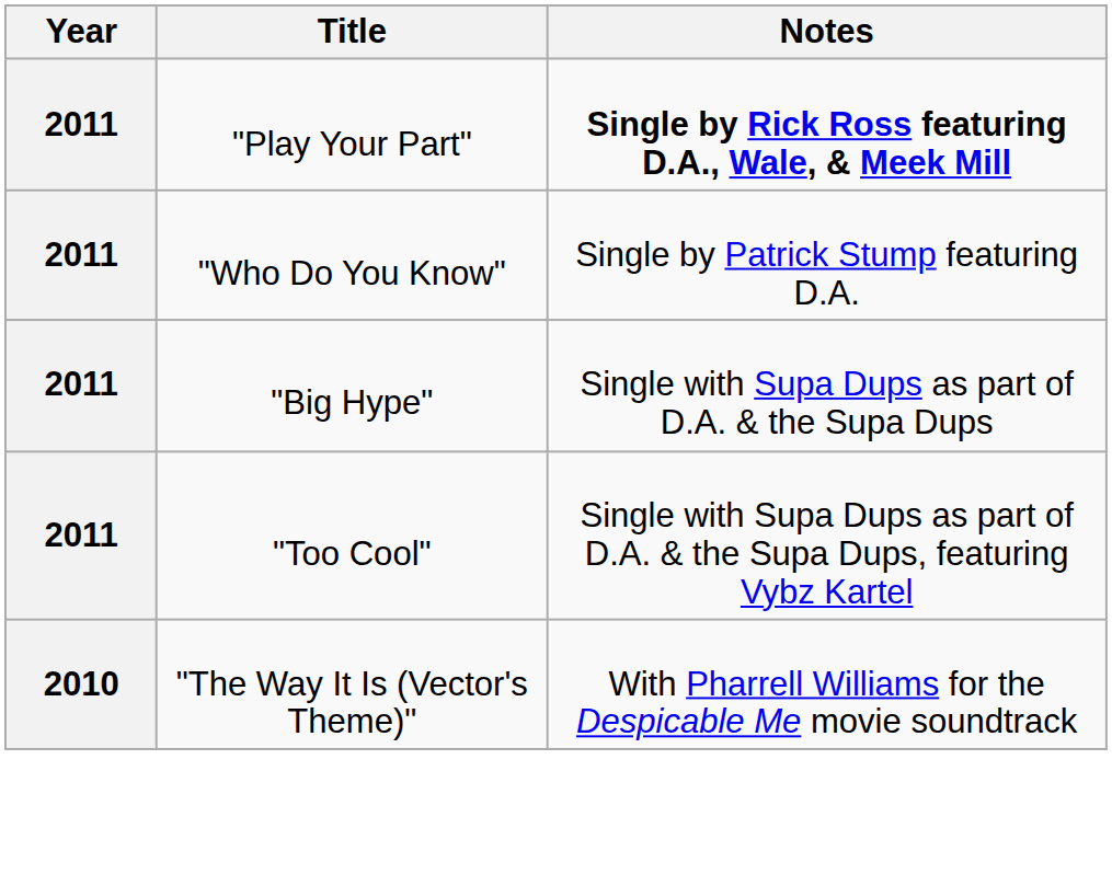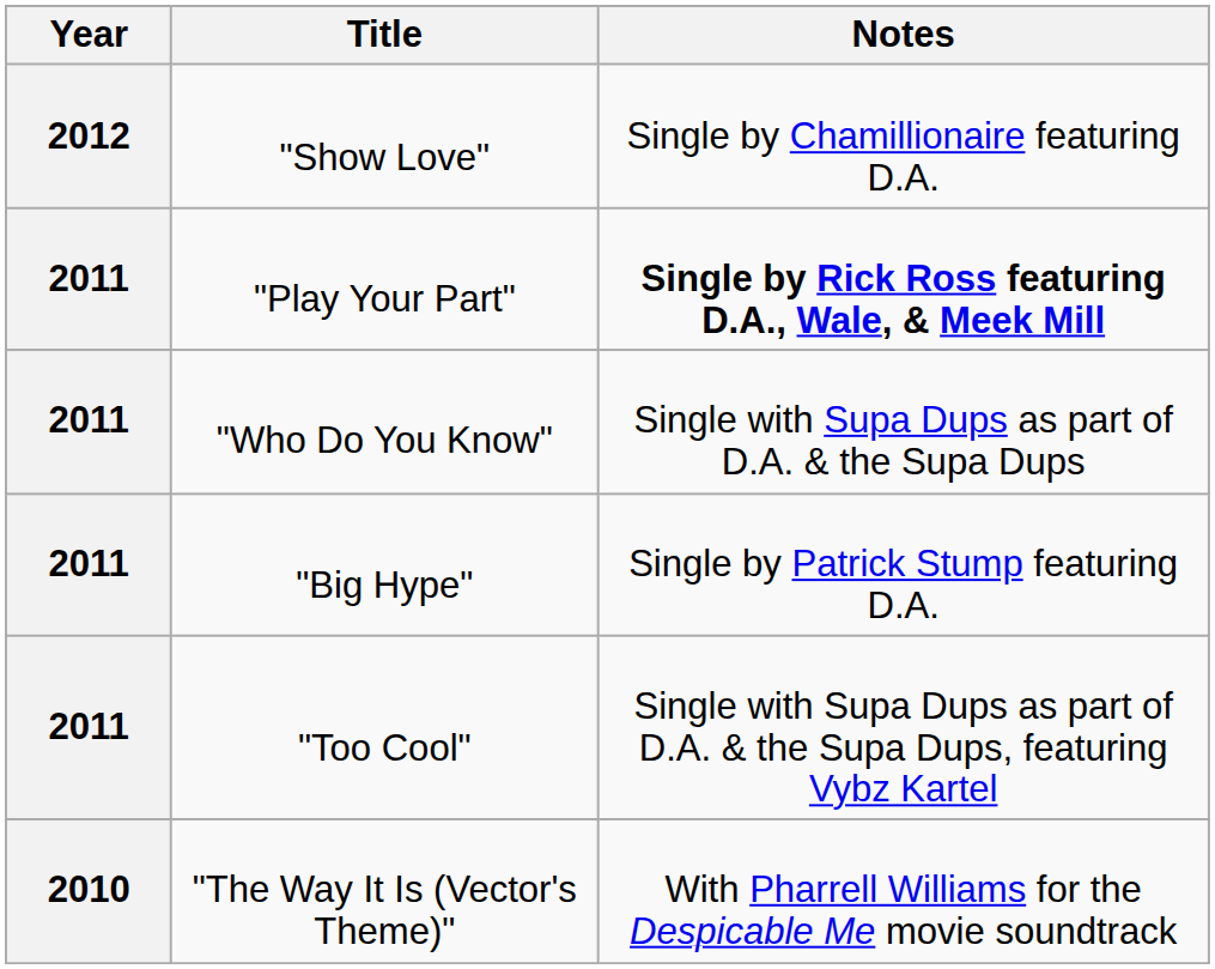+ row: 2012 | "Show Love" | Single by Chamillionaire featuring D.A.
"Who Do You Know" | Notes: Single by Patrick Stump featuring D.A. -> Single with Supa Dups as part of D.A. & the Supa Dups
"Big Hype" | Notes: Single with Supa Dups as part of D.A. & the Supa Dups -> Single by Patrick Stump featuring D.A.
